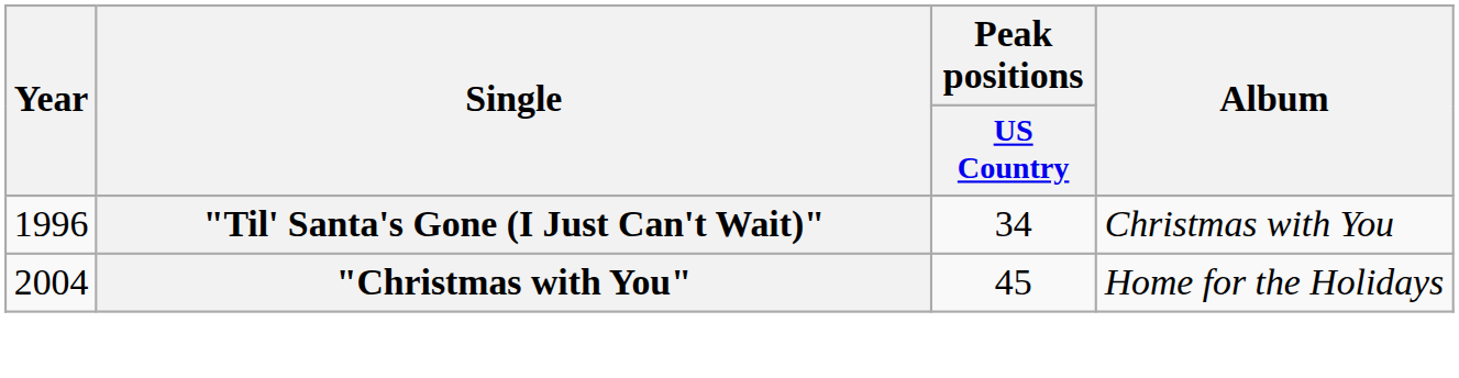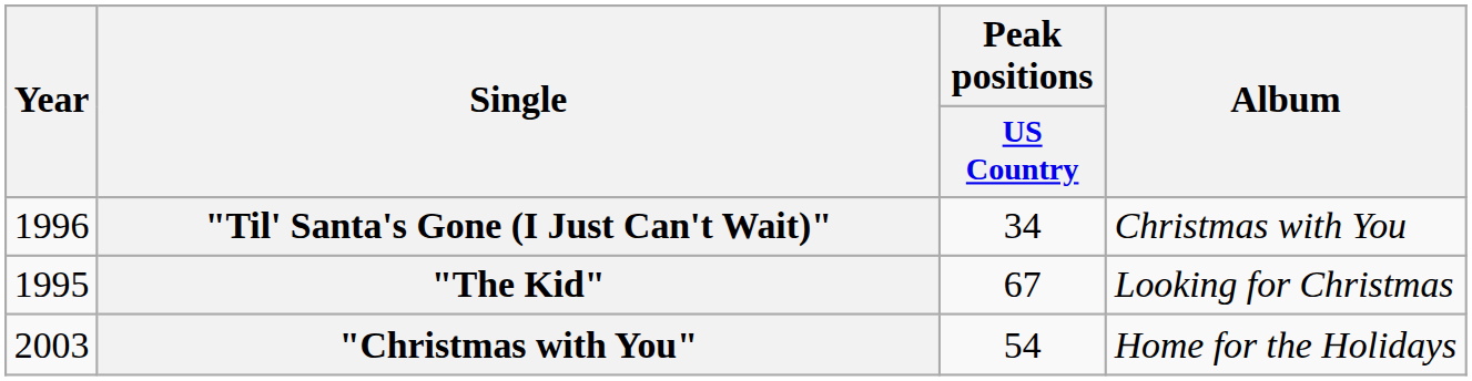+ row: 1995 | "The Kid" | 67 | Looking for Christmas
"Christmas with You" | Year: 2004 -> 2003
"Christmas with You" | Peak positions / US Country: 45 -> 54
